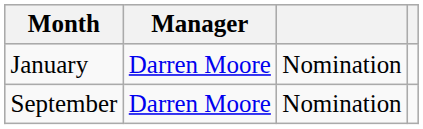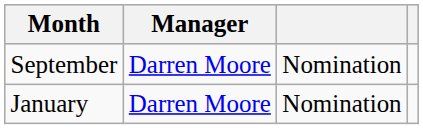rows swapped: September <-> January
